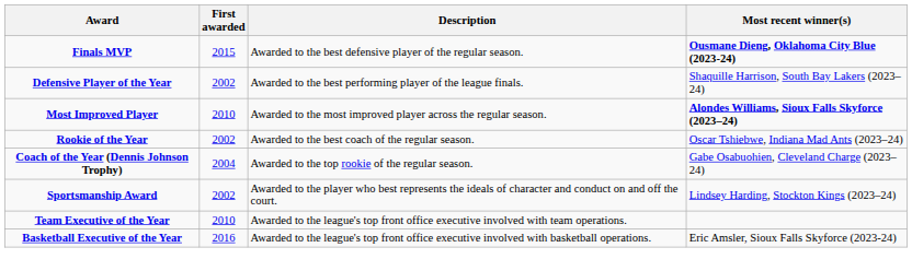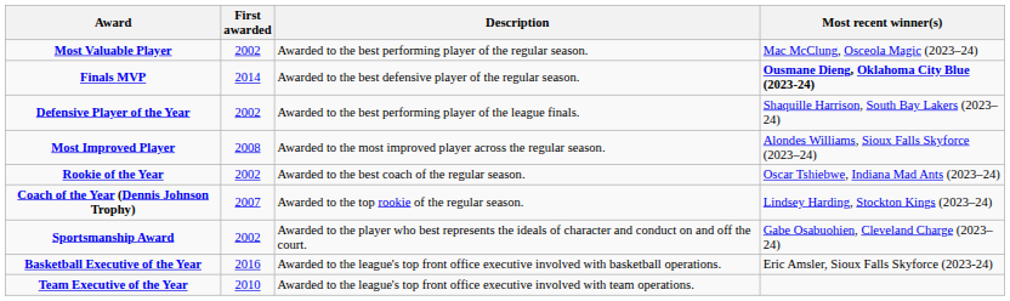+ row: Most Valuable Player | 2002 | Awarded to the best performing player of the regular season. | Mac McClung, Osceola Magic (2023–24)
Finals MVP | First awarded: 2015 -> 2014
Most Improved Player | First awarded: 2010 -> 2008
Most Improved Player | Most recent winner(s): bold -> normal
Coach of the Year (Dennis Johnson Trophy) | First awarded: 2004 -> 2007
Coach of the Year (Dennis Johnson Trophy) | Most recent winner(s): Gabe Osabuohien, Cleveland Charge (2023–24) -> Lindsey Harding, Stockton Kings (2023–24)
Sportsmanship Award | Most recent winner(s): Lindsey Harding, Stockton Kings (2023–24) -> Gabe Osabuohien, Cleveland Charge (2023–24)
rows swapped: Basketball Executive of the Year <-> Team Executive of the Year
